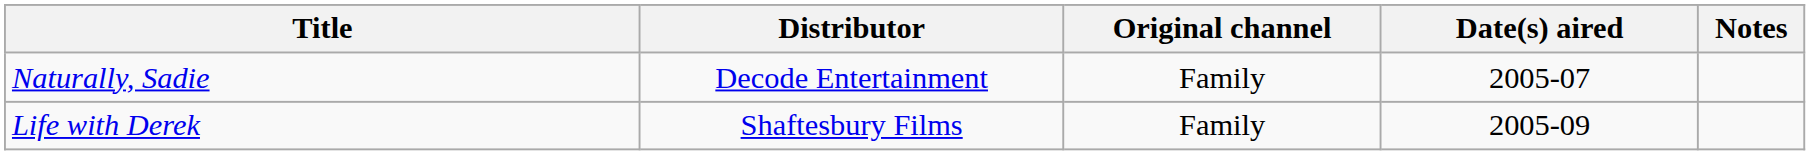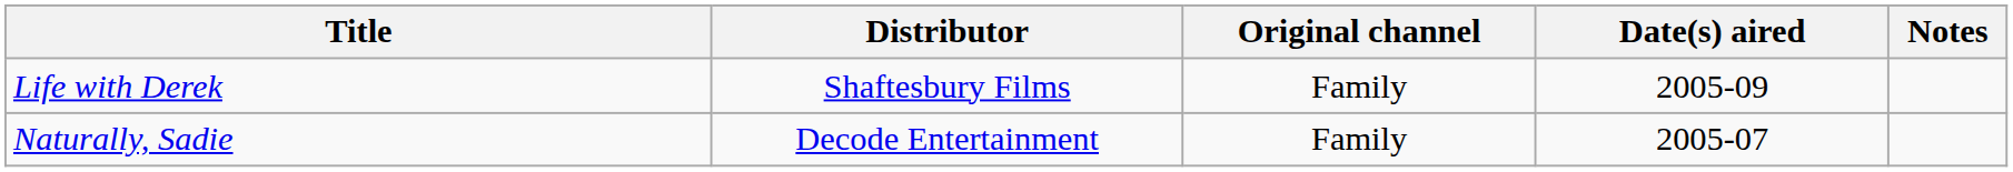rows swapped: Life with Derek <-> Naturally, Sadie
